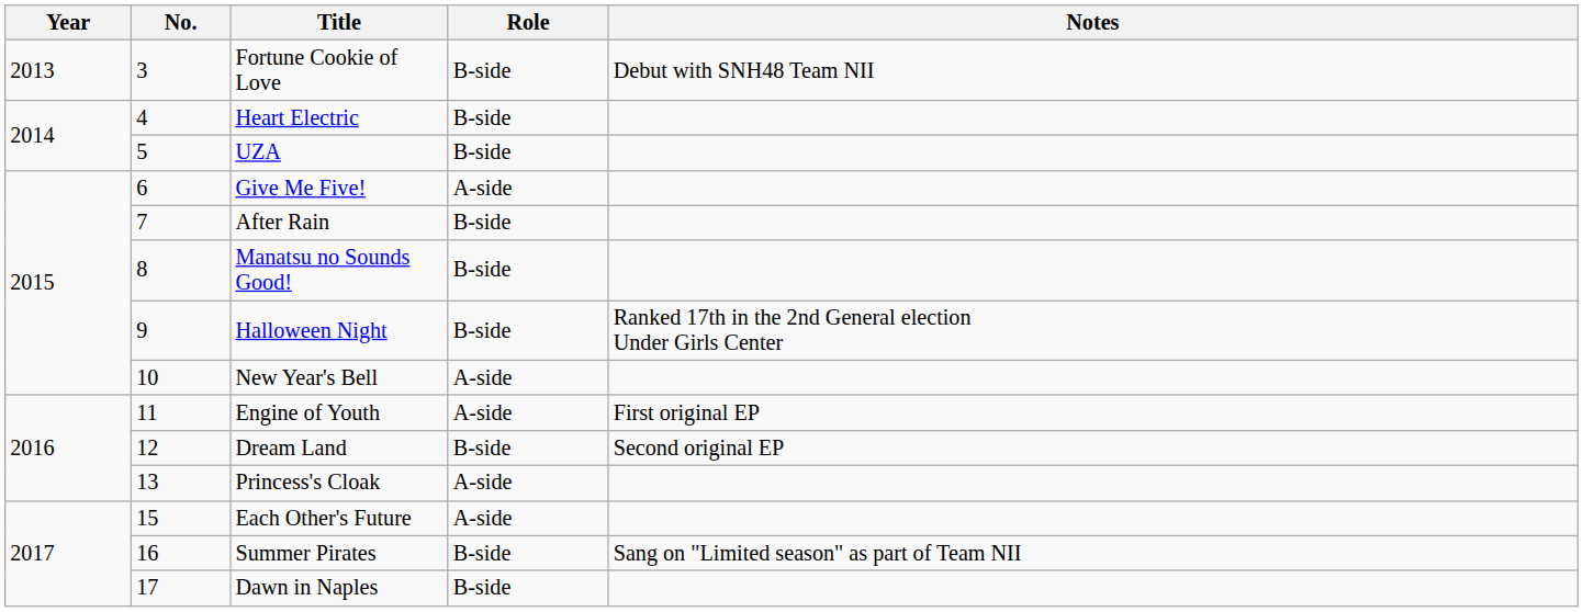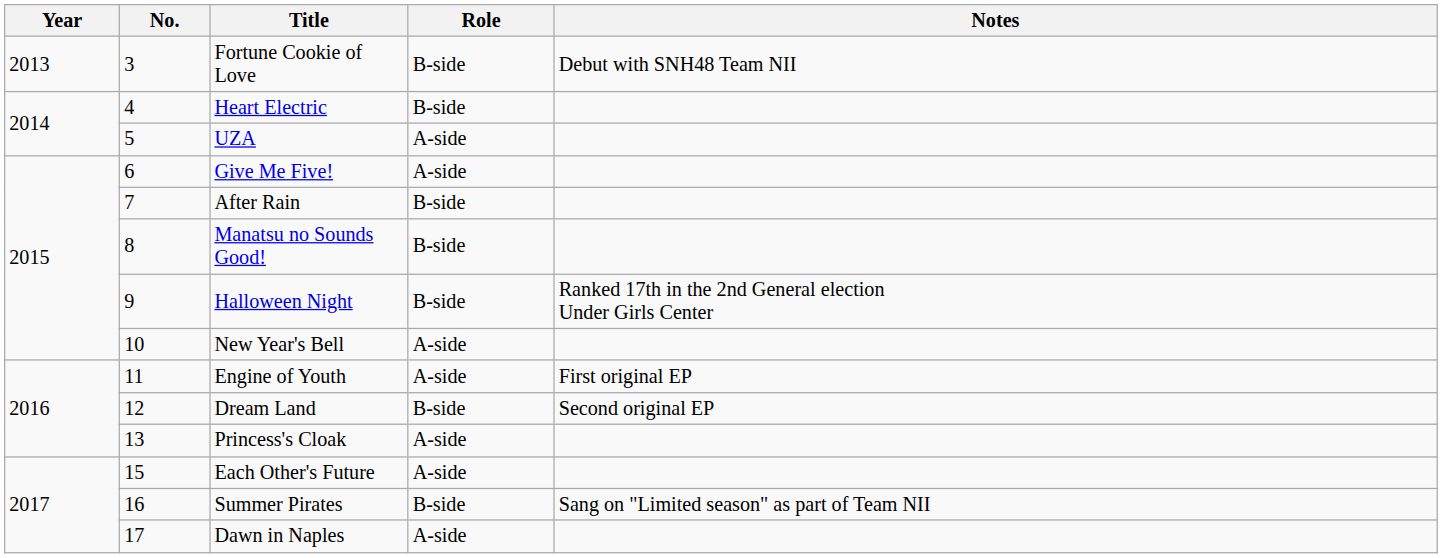UZA | Role: B-side -> A-side
Dawn in Naples | Role: B-side -> A-side
